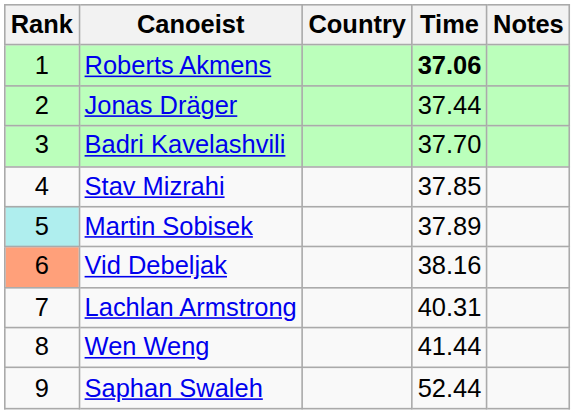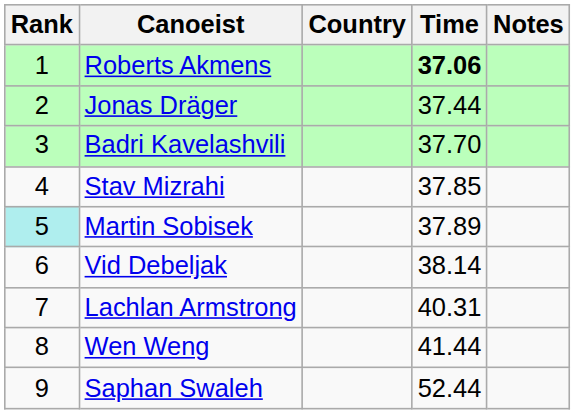Vid Debeljak | Rank: lightsalmon background -> no background
Vid Debeljak | Time: 38.16 -> 38.14
